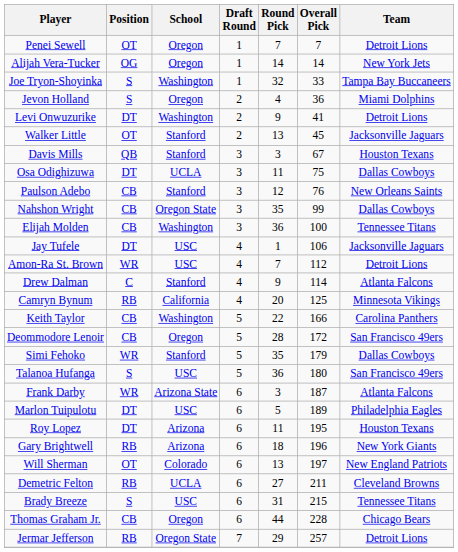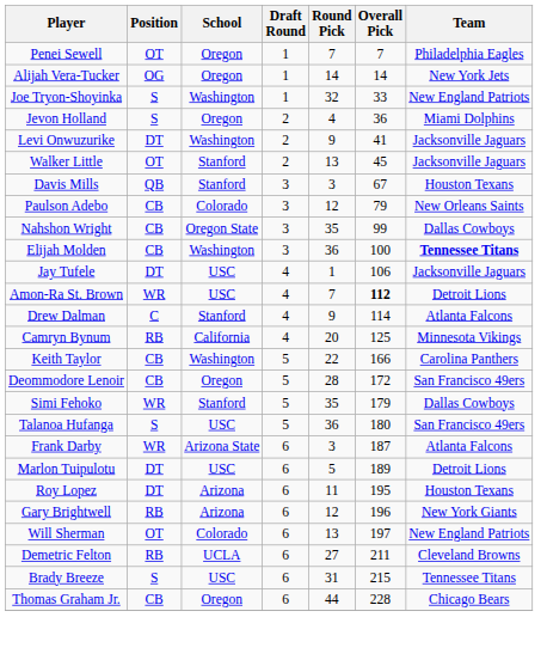Penei Sewell | Team: Detroit Lions -> Philadelphia Eagles
Joe Tryon-Shoyinka | Team: Tampa Bay Buccaneers -> New England Patriots
Levi Onwuzurike | Team: Detroit Lions -> Jacksonville Jaguars
- row: Osa Odighizuwa | DT | UCLA | 3 | 11 | 75 | Dallas Cowboys
Paulson Adebo | School: Stanford -> Colorado
Paulson Adebo | Overall Pick: 76 -> 79
Elijah Molden | Team: normal -> bold
Amon-Ra St. Brown | Overall Pick: normal -> bold
Marlon Tuipulotu | Team: Philadelphia Eagles -> Detroit Lions
Gary Brightwell | Round Pick: 18 -> 12
- row: Jermar Jefferson | RB | Oregon State | 7 | 29 | 257 | Detroit Lions
